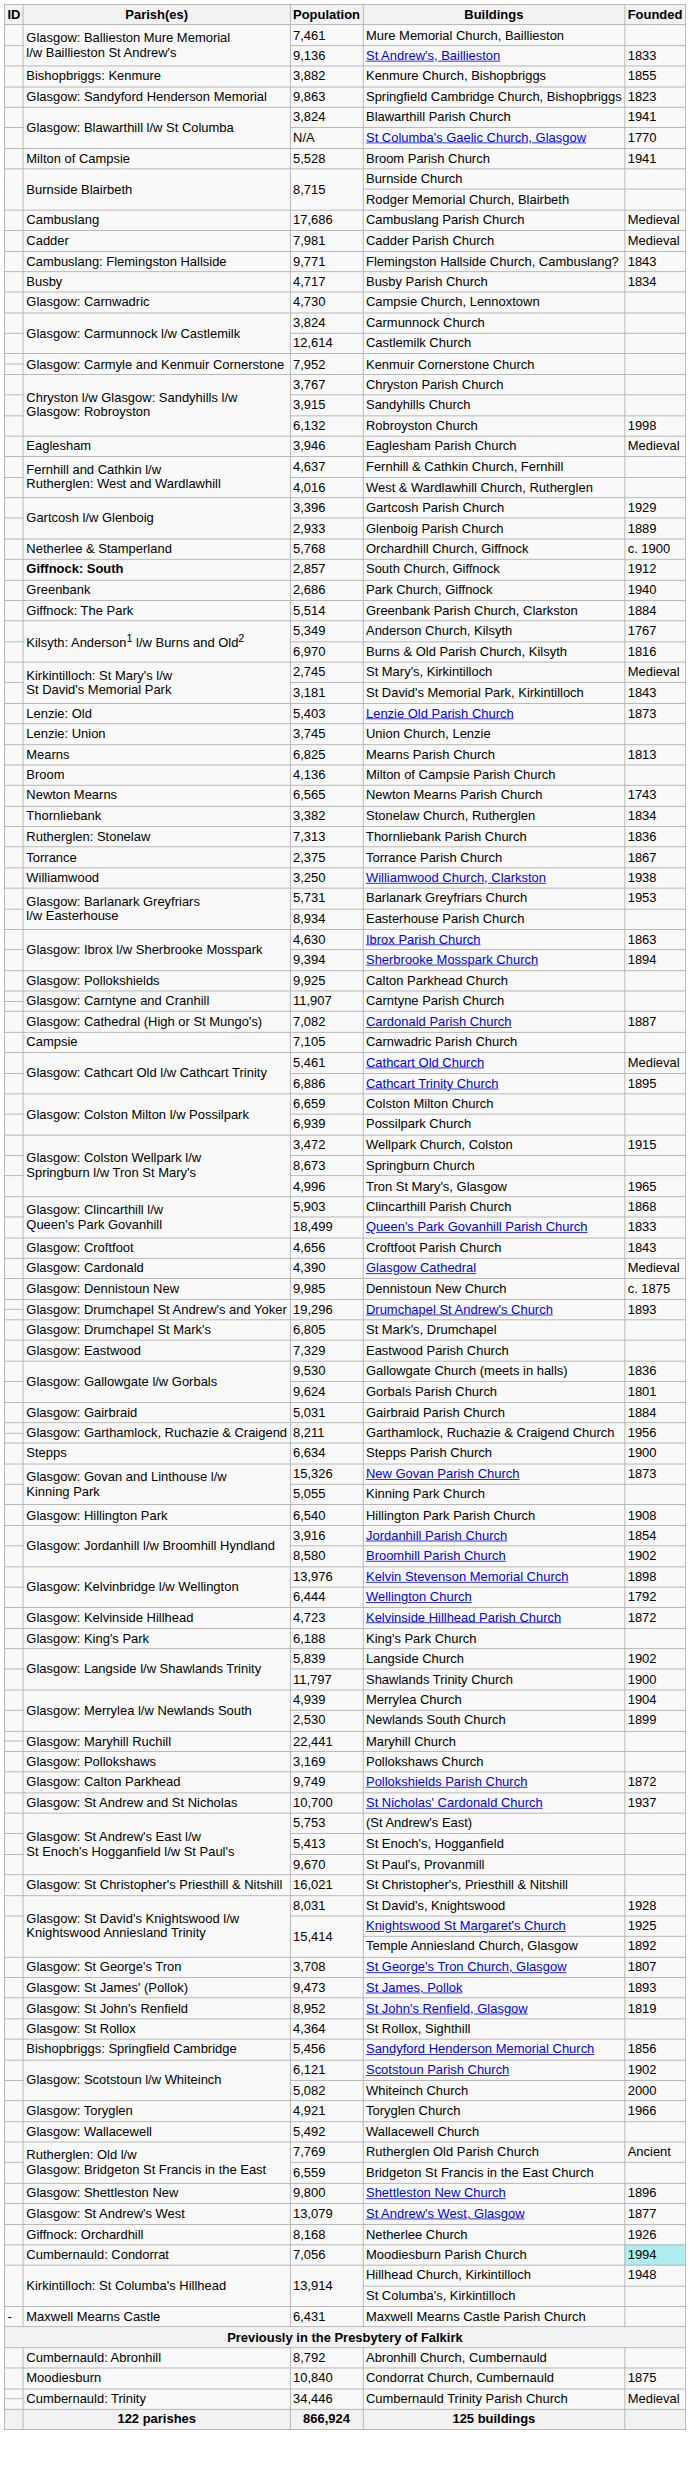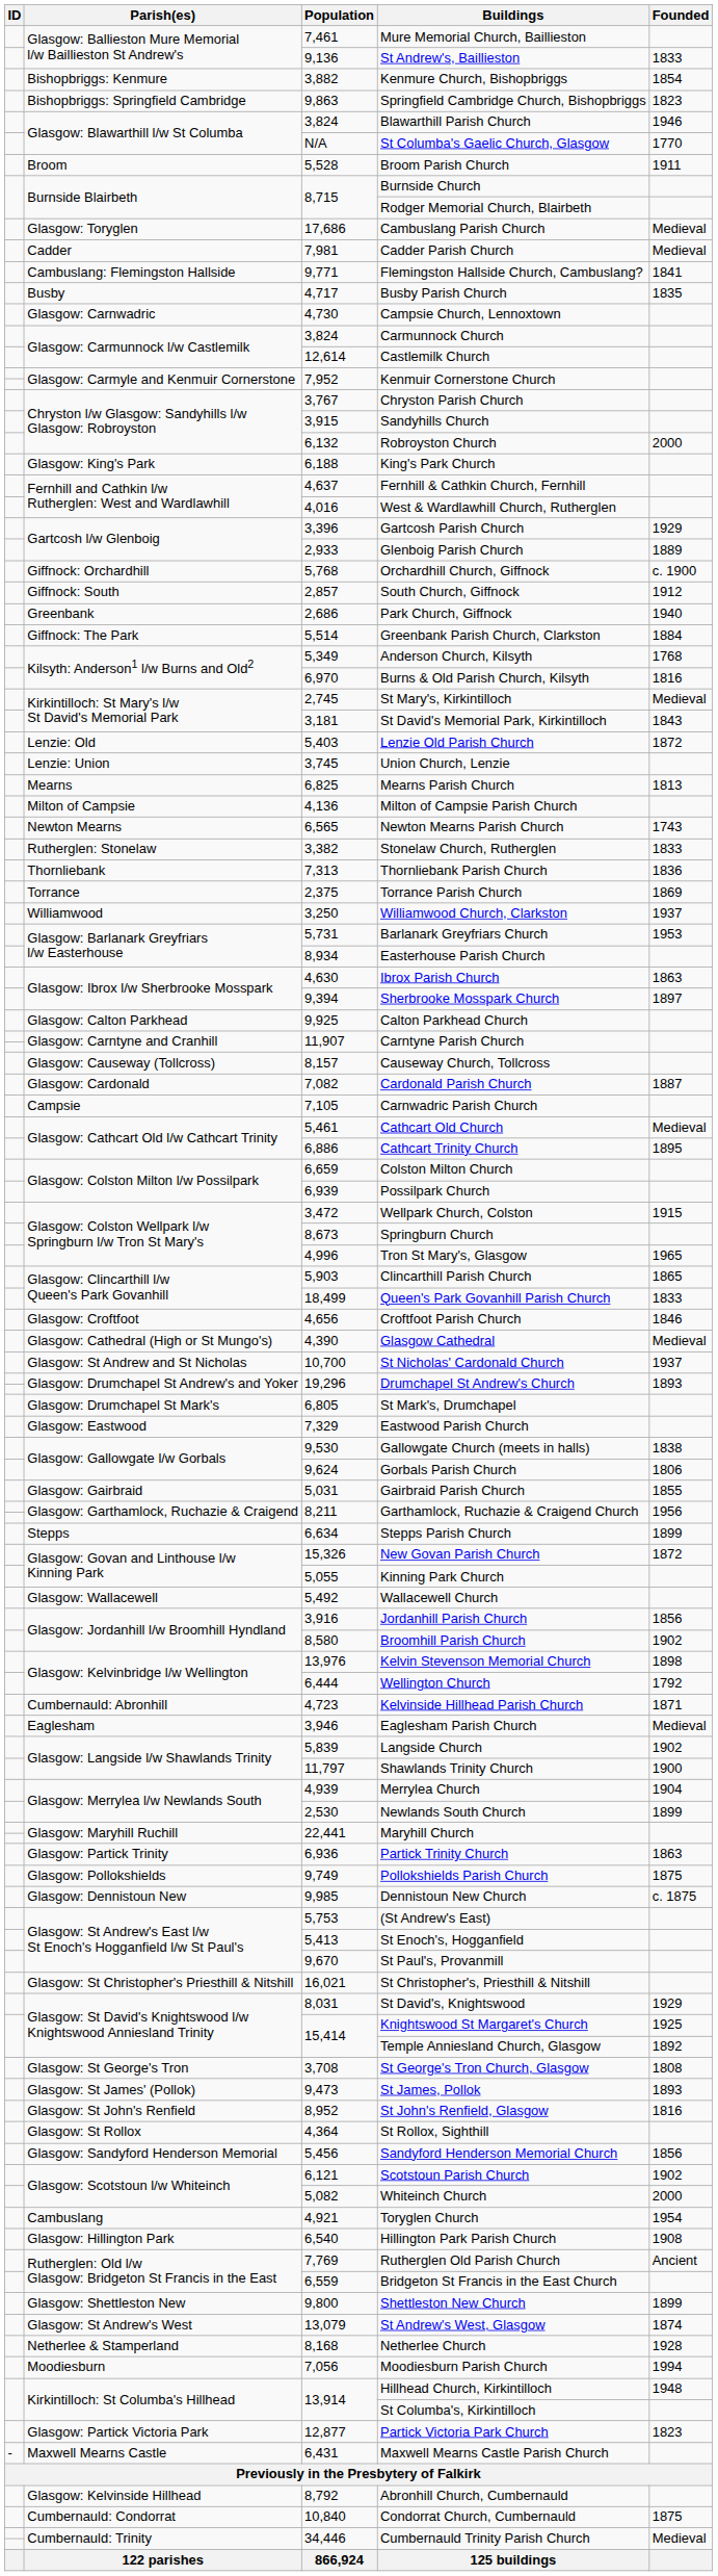Kenmure Church, Bishopbriggs | Founded: 1855 -> 1854
Springfield Cambridge Church, Bishopbriggs | Parish(es): Glasgow: Sandyford Henderson Memorial -> Bishopbriggs: Springfield Cambridge
Blawarthill Parish Church | Founded: 1941 -> 1946
Broom Parish Church | Parish(es): Milton of Campsie -> Broom
Broom Parish Church | Founded: 1941 -> 1911
Cambuslang Parish Church | Parish(es): Cambuslang -> Glasgow: Toryglen
Flemingston Hallside Church, Cambuslang? | Founded: 1843 -> 1841
Busby Parish Church | Founded: 1834 -> 1835
Robroyston Church | Founded: 1998 -> 2000
rows swapped: Eaglesham Parish Church <-> King's Park Church
Orchardhill Church, Giffnock | Parish(es): Netherlee & Stamperland -> Giffnock: Orchardhill
South Church, Giffnock | Parish(es): bold -> normal
Anderson Church, Kilsyth | Founded: 1767 -> 1768
Lenzie Old Parish Church | Founded: 1873 -> 1872
Milton of Campsie Parish Church | Parish(es): Broom -> Milton of Campsie
Stonelaw Church, Rutherglen | Parish(es): Thornliebank -> Rutherglen: Stonelaw
Stonelaw Church, Rutherglen | Founded: 1834 -> 1833
Thornliebank Parish Church | Parish(es): Rutherglen: Stonelaw -> Thornliebank
Torrance Parish Church | Founded: 1867 -> 1869
Williamwood Church, Clarkston | Founded: 1938 -> 1937
Sherbrooke Mosspark Church | Founded: 1894 -> 1897
Calton Parkhead Church | Parish(es): Glasgow: Pollokshields -> Glasgow: Calton Parkhead
+ row: Glasgow: Causeway (Tollcross) | 8,157 | Causeway Church, Tollcross
Cardonald Parish Church | Parish(es): Glasgow: Cathedral (High or St Mungo's) -> Glasgow: Cardonald
Clincarthill Parish Church | Founded: 1868 -> 1865
Croftfoot Parish Church | Founded: 1843 -> 1846
Glasgow Cathedral | Parish(es): Glasgow: Cardonald -> Glasgow: Cathedral (High or St Mungo's)
rows swapped: Dennistoun New Church <-> St Nicholas' Cardonald Church
Gallowgate Church (meets in halls) | Founded: 1836 -> 1838
Gorbals Parish Church | Founded: 1801 -> 1806
Gairbraid Parish Church | Founded: 1884 -> 1855
Stepps Parish Church | Founded: 1900 -> 1899
New Govan Parish Church | Founded: 1873 -> 1872
rows swapped: Hillington Park Parish Church <-> Wallacewell Church
Jordanhill Parish Church | Founded: 1854 -> 1856
Kelvinside Hillhead Parish Church | Parish(es): Glasgow: Kelvinside Hillhead -> Cumbernauld: Abronhill
Kelvinside Hillhead Parish Church | Founded: 1872 -> 1871
+ row: Glasgow: Partick Trinity | 6,936 | Partick Trinity Church | 1863
- row: Glasgow: Pollokshaws | 3,169 | Pollokshaws Church
Pollokshields Parish Church | Parish(es): Glasgow: Calton Parkhead -> Glasgow: Pollokshields
Pollokshields Parish Church | Founded: 1872 -> 1875
St David's, Knightswood | Founded: 1928 -> 1929
St George's Tron Church, Glasgow | Founded: 1807 -> 1808
St John's Renfield, Glasgow | Founded: 1819 -> 1816
Sandyford Henderson Memorial Church | Parish(es): Bishopbriggs: Springfield Cambridge -> Glasgow: Sandyford Henderson Memorial
Toryglen Church | Parish(es): Glasgow: Toryglen -> Cambuslang
Toryglen Church | Founded: 1966 -> 1954
Shettleston New Church | Founded: 1896 -> 1899
St Andrew's West, Glasgow | Founded: 1877 -> 1874
Netherlee Church | Parish(es): Giffnock: Orchardhill -> Netherlee & Stamperland
Netherlee Church | Founded: 1926 -> 1928
Moodiesburn Parish Church | Parish(es): Cumbernauld: Condorrat -> Moodiesburn
Moodiesburn Parish Church | Founded: paleturquoise background -> no background
+ row: Glasgow: Partick Victoria Park | 12,877 | Partick Victoria Park Church | 1823
Abronhill Church, Cumbernauld | Parish(es): Cumbernauld: Abronhill -> Glasgow: Kelvinside Hillhead
Condorrat Church, Cumbernauld | Parish(es): Moodiesburn -> Cumbernauld: Condorrat
